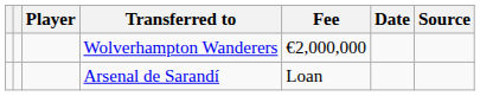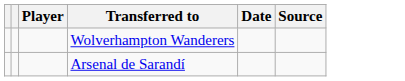- column: Fee | €2,000,000 | Loan
